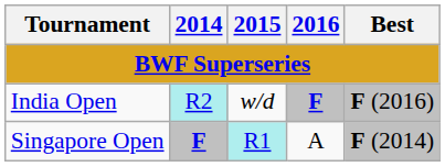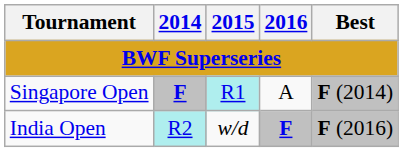rows swapped: India Open <-> Singapore Open
